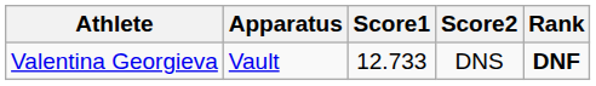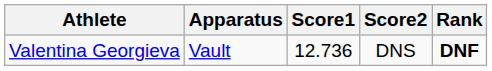Valentina Georgieva | Score1: 12.733 -> 12.736
